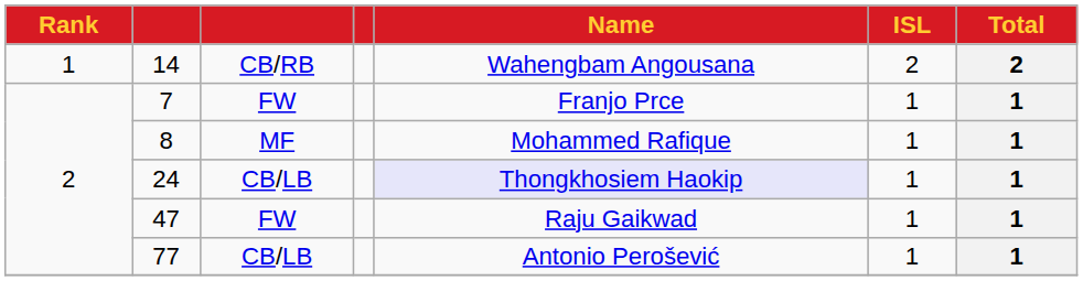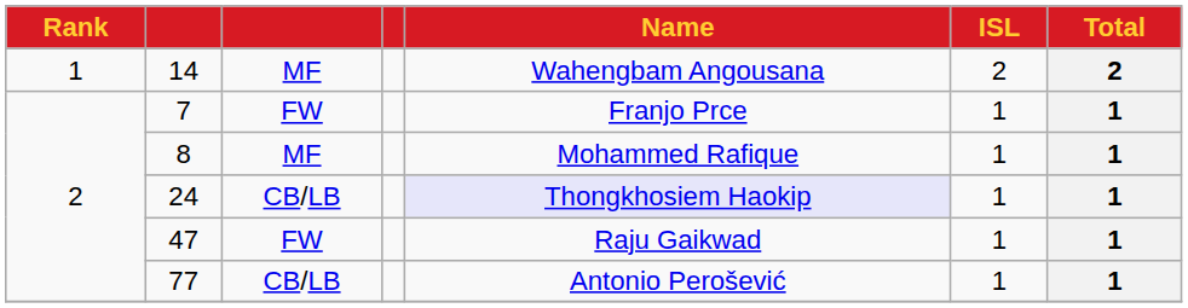14 | column 3: CB/RB -> MF
